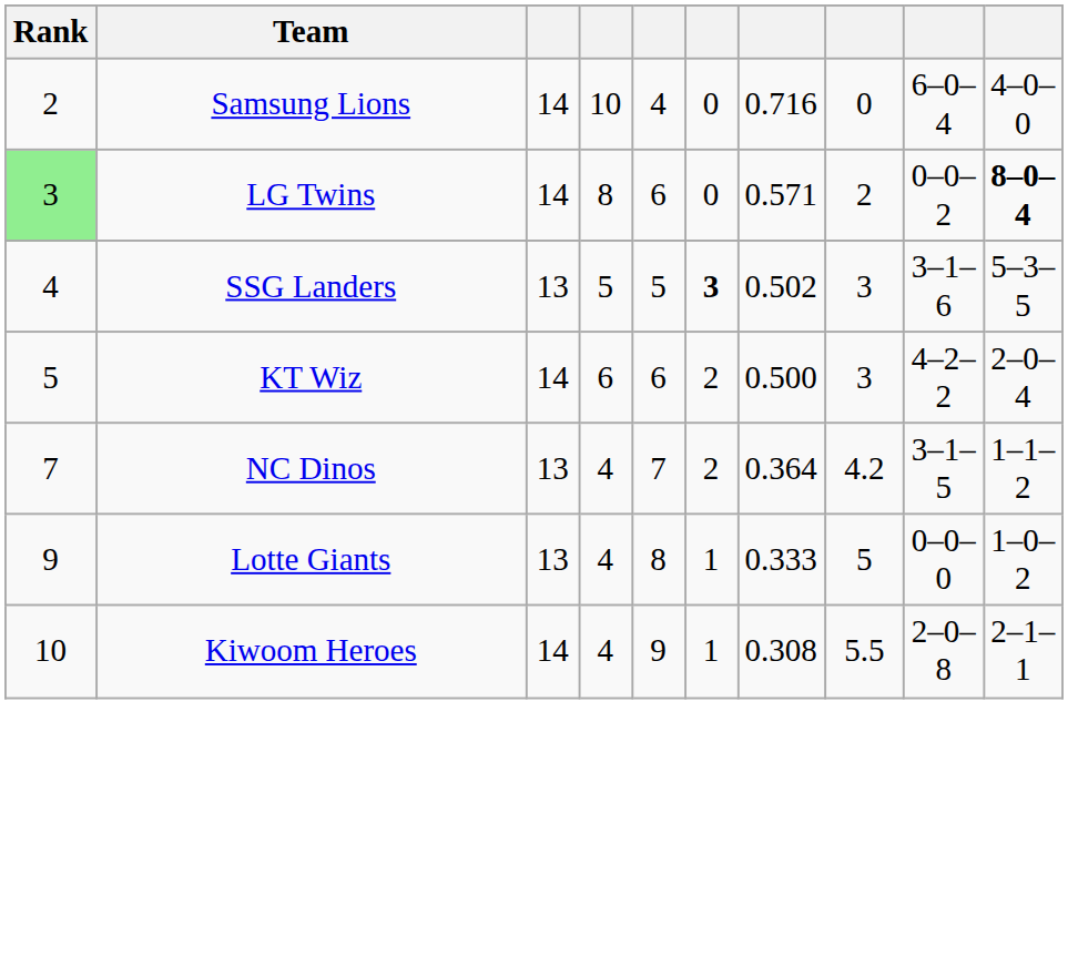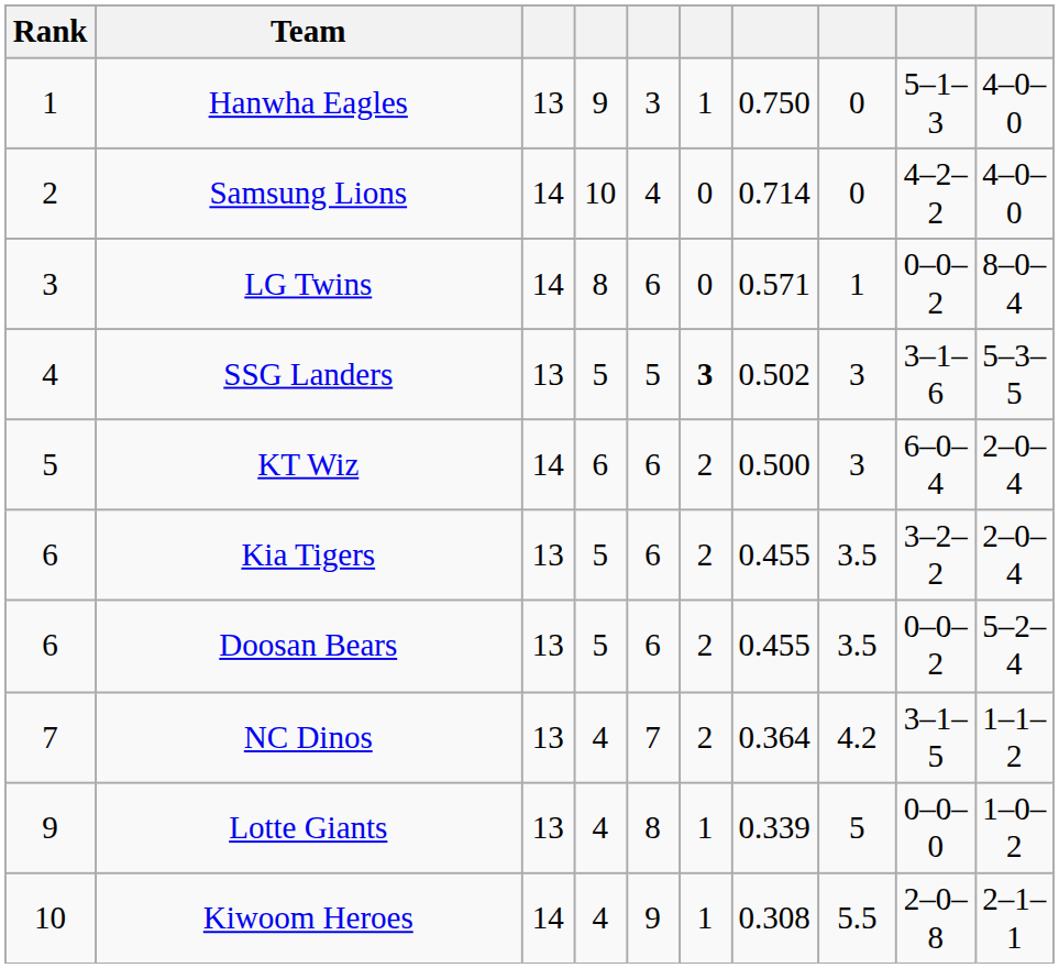+ row: 1 | Hanwha Eagles | 13 | 9 | 3 | 1 | 0.750 | 0 | 5–1–3 | 4–0–0
Samsung Lions | column 7: 0.716 -> 0.714
Samsung Lions | column 9: 6–0–4 -> 4–2–2
LG Twins | Rank: lightgreen background -> no background
LG Twins | column 8: 2 -> 1
LG Twins | column 10: bold -> normal
KT Wiz | column 9: 4–2–2 -> 6–0–4
+ row: 6 | Kia Tigers | 13 | 5 | 6 | 2 | 0.455 | 3.5 | 3–2–2 | 2–0–4
+ row: 6 | Doosan Bears | 13 | 5 | 6 | 2 | 0.455 | 3.5 | 0–0–2 | 5–2–4
Lotte Giants | column 7: 0.333 -> 0.339
